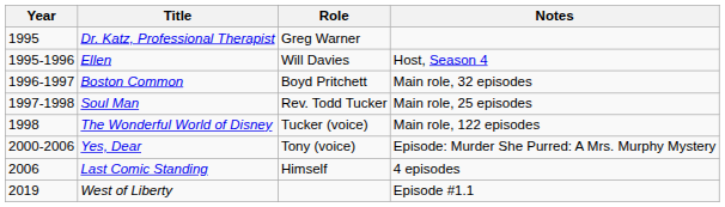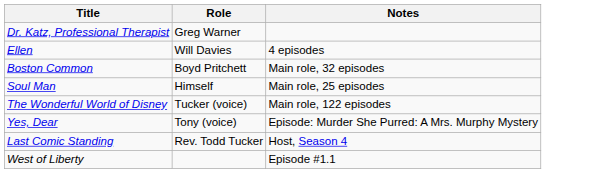- column: Year | 1995 | 1995-1996 | 1996-1997 | 1997-1998 | 1998 | 2000-2006 | 2006 | 2019
Ellen | Notes: Host, Season 4 -> 4 episodes
Soul Man | Role: Rev. Todd Tucker -> Himself
Last Comic Standing | Role: Himself -> Rev. Todd Tucker
Last Comic Standing | Notes: 4 episodes -> Host, Season 4
